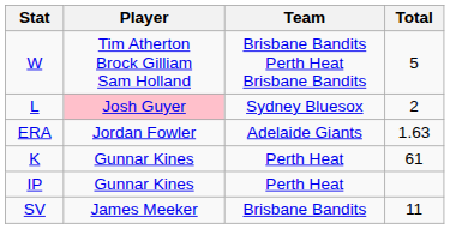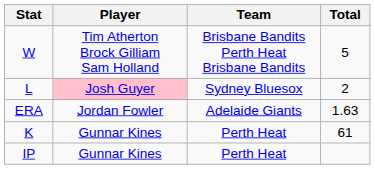- row: SV | James Meeker | Brisbane Bandits | 11
